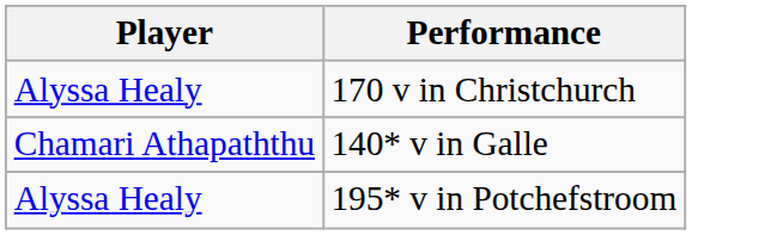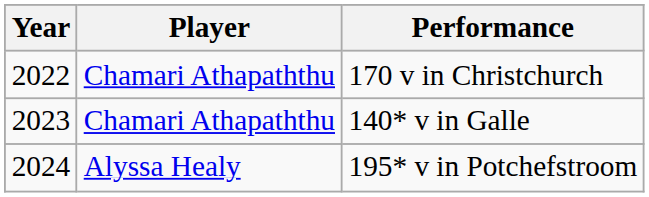+ column: Year | 2022 | 2023 | 2024
170 v in Christchurch | Player: Alyssa Healy -> Chamari Athapaththu
